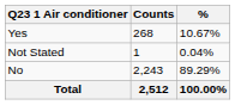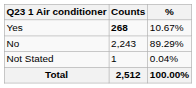Yes | Counts: normal -> bold
rows swapped: No <-> Not Stated
